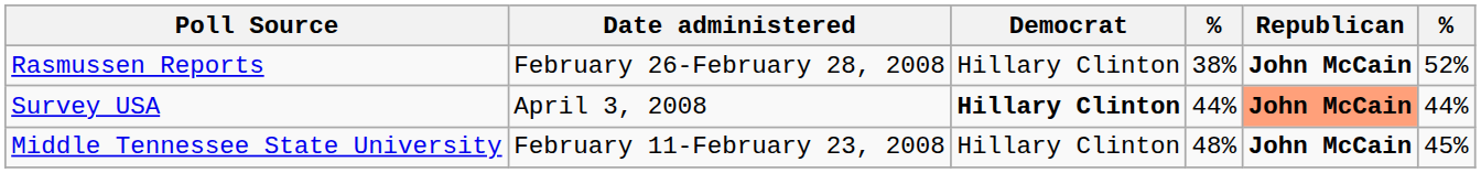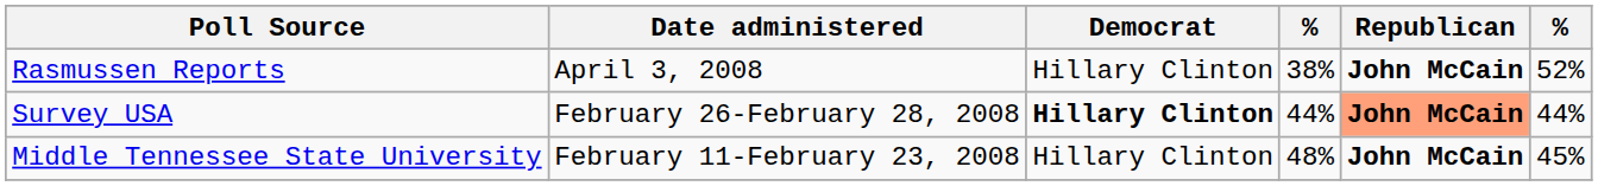Rasmussen Reports | Date administered: February 26-February 28, 2008 -> April 3, 2008
Survey USA | Date administered: April 3, 2008 -> February 26-February 28, 2008
